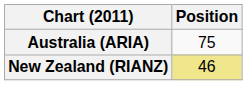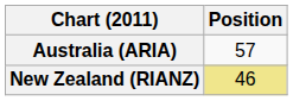Australia (ARIA) | Position: 75 -> 57
